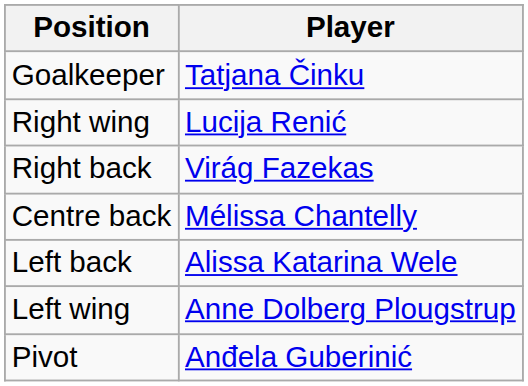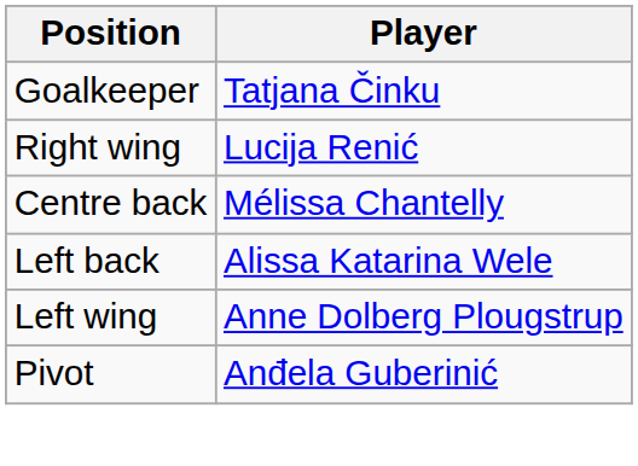- row: Right back | Virág Fazekas
